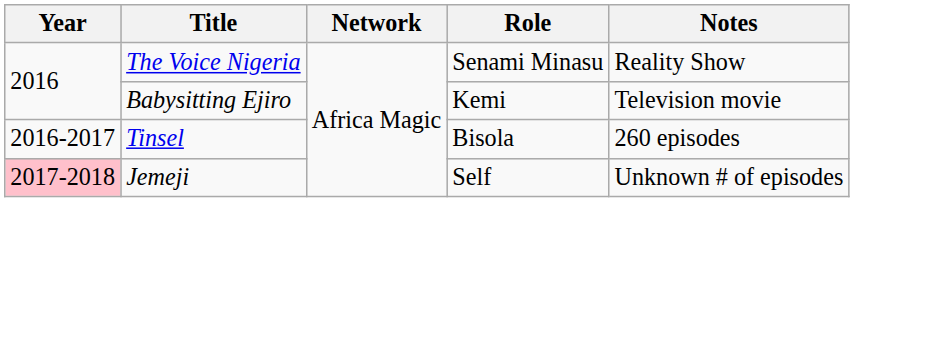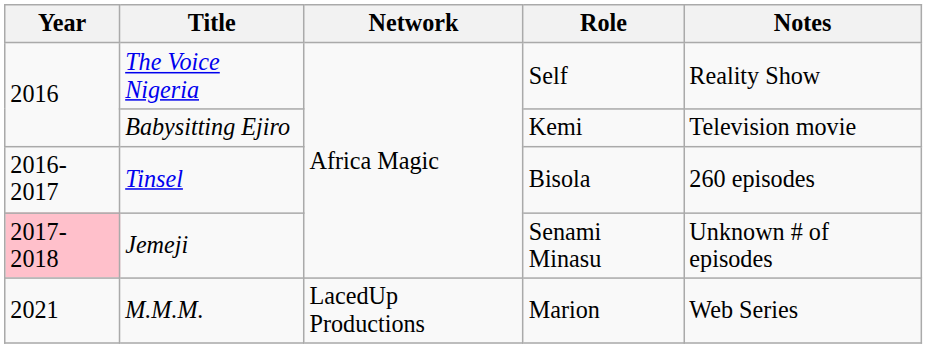The Voice Nigeria | Role: Senami Minasu -> Self
Jemeji | Role: Self -> Senami Minasu
+ row: 2021 | M.M.M. | LacedUp Productions | Marion | Web Series
